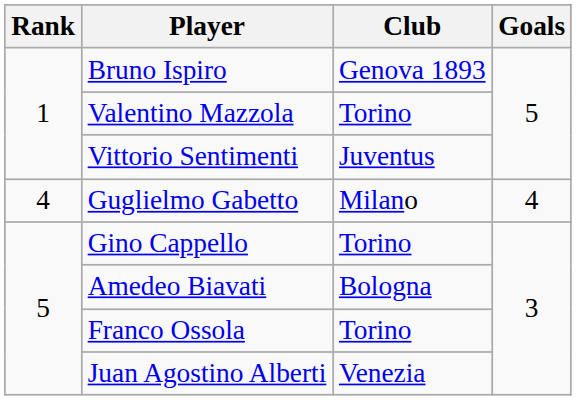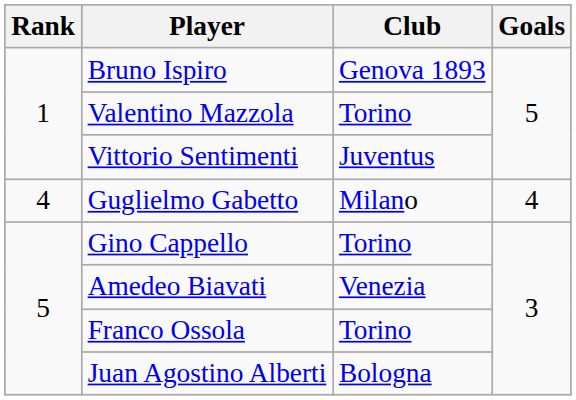Amedeo Biavati | Club: Bologna -> Venezia
Juan Agostino Alberti | Club: Venezia -> Bologna
